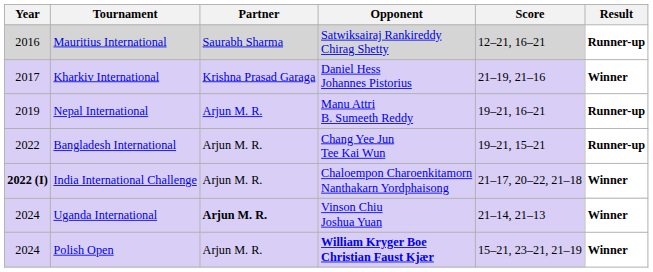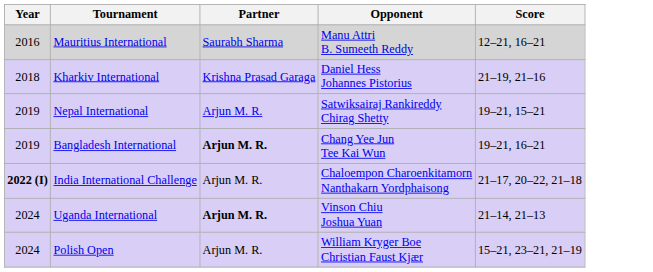- column: Result | Runner-up | Winner | Runner-up | Runner-up | Winner | Winner | Winner
Mauritius International | Opponent: Satwiksairaj Rankireddy Chirag Shetty -> Manu Attri B. Sumeeth Reddy
Kharkiv International | Year: 2017 -> 2018
Nepal International | Opponent: Manu Attri B. Sumeeth Reddy -> Satwiksairaj Rankireddy Chirag Shetty
Nepal International | Score: 19–21, 16–21 -> 19–21, 15–21
Bangladesh International | Year: 2022 -> 2019
Bangladesh International | Partner: normal -> bold
Bangladesh International | Score: 19–21, 15–21 -> 19–21, 16–21
Polish Open | Opponent: bold -> normal
